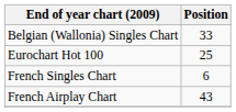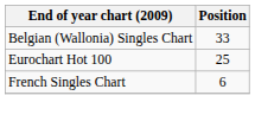- row: French Airplay Chart | 43
